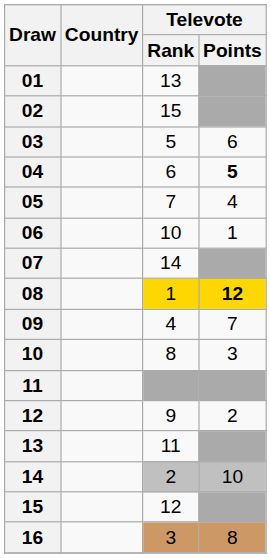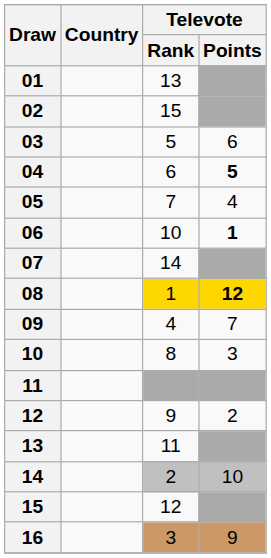06 | Televote / Points: normal -> bold
16 | Televote / Points: 8 -> 9
